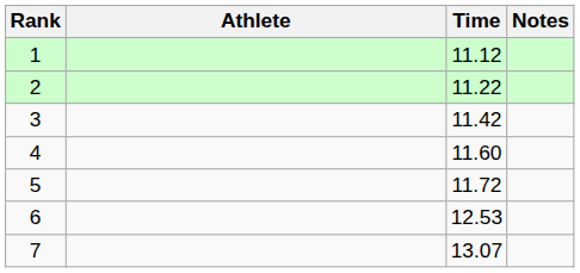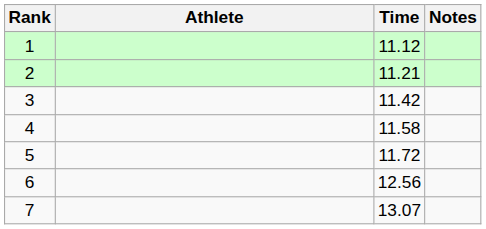2 | Time: 11.22 -> 11.21
4 | Time: 11.60 -> 11.58
6 | Time: 12.53 -> 12.56
